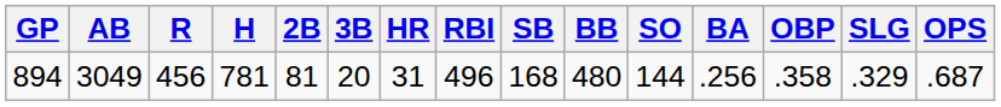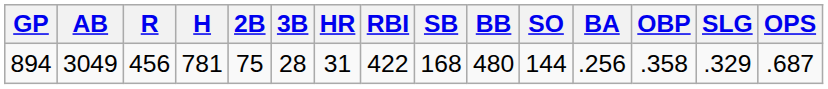894 | 2B: 81 -> 75
894 | 3B: 20 -> 28
894 | RBI: 496 -> 422
